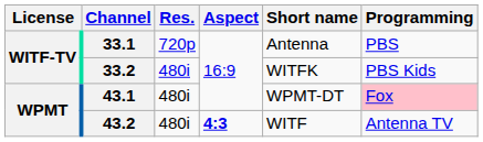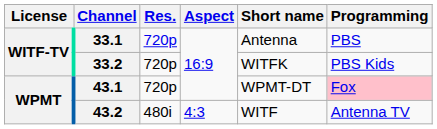33.2 | Res.: 480i -> 720p
43.1 | Res.: 480i -> 720p
43.2 | Aspect: bold -> normal
